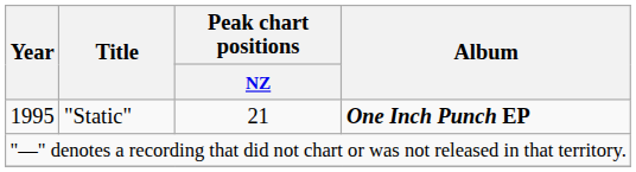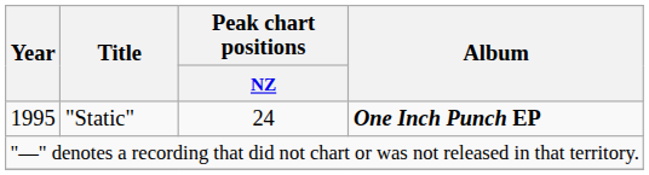1995 | Peak chart positions / NZ: 21 -> 24
